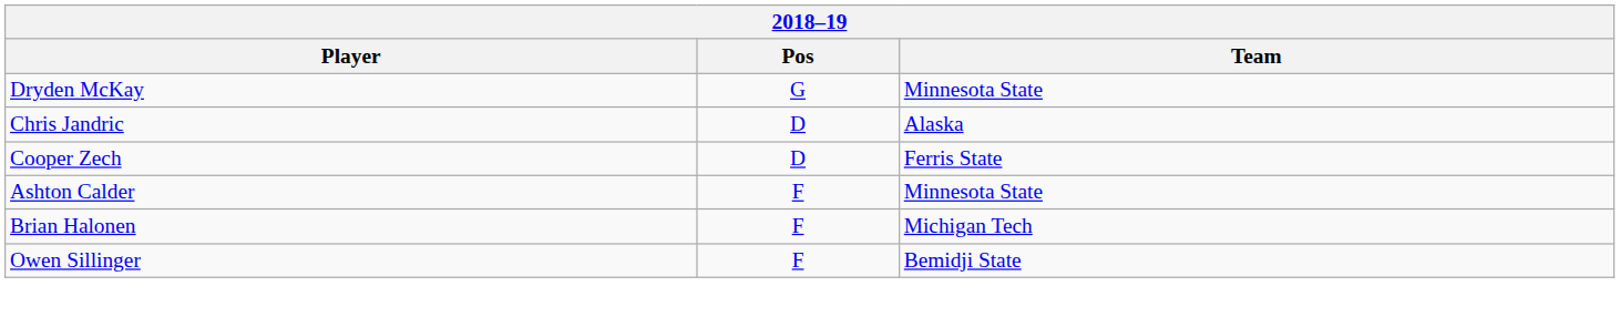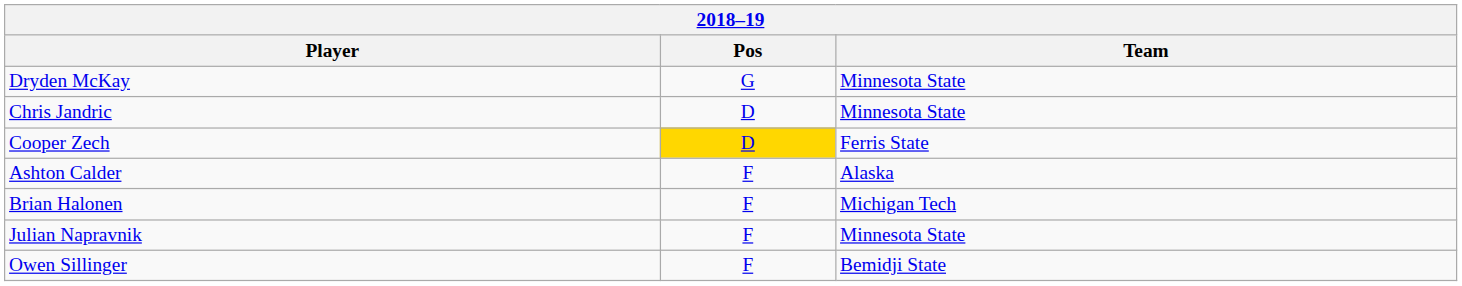Chris Jandric | Team: Alaska -> Minnesota State
Cooper Zech | Pos: no background -> gold background
Ashton Calder | Team: Minnesota State -> Alaska
+ row: Julian Napravnik | F | Minnesota State
